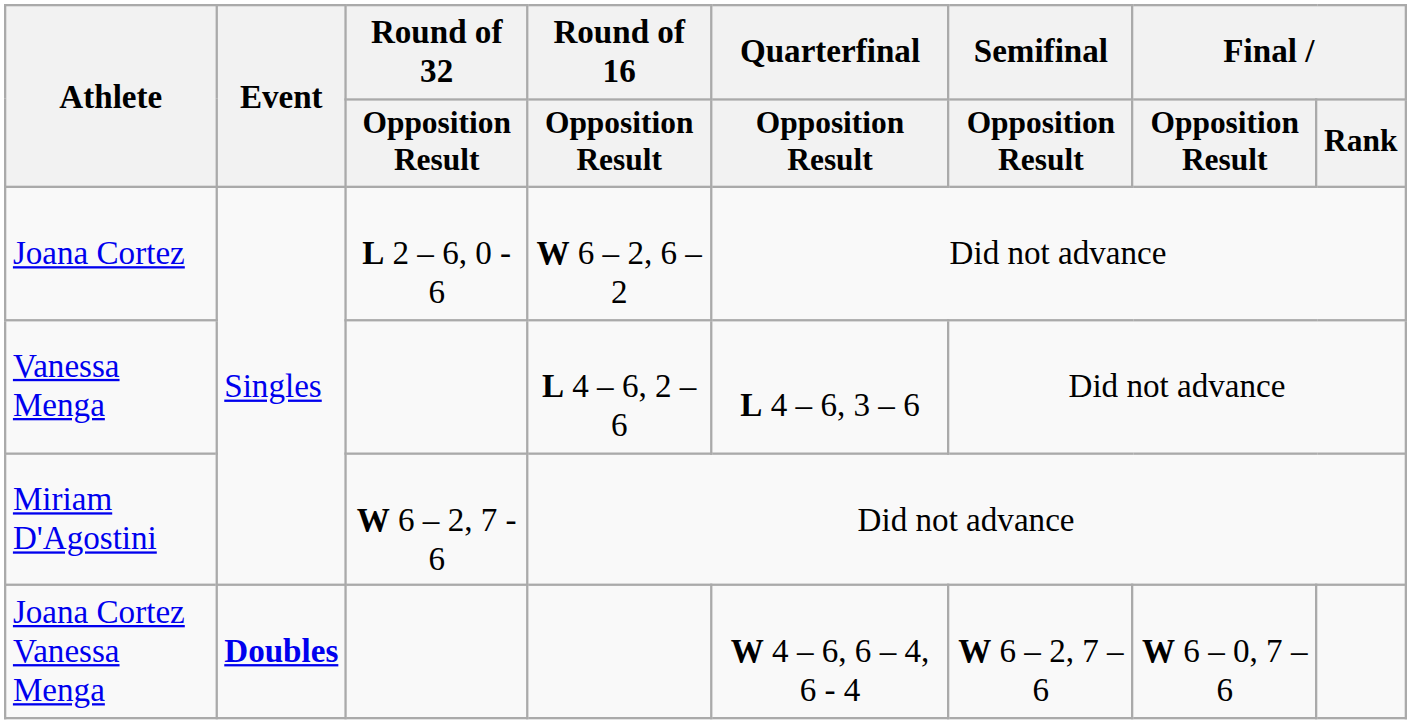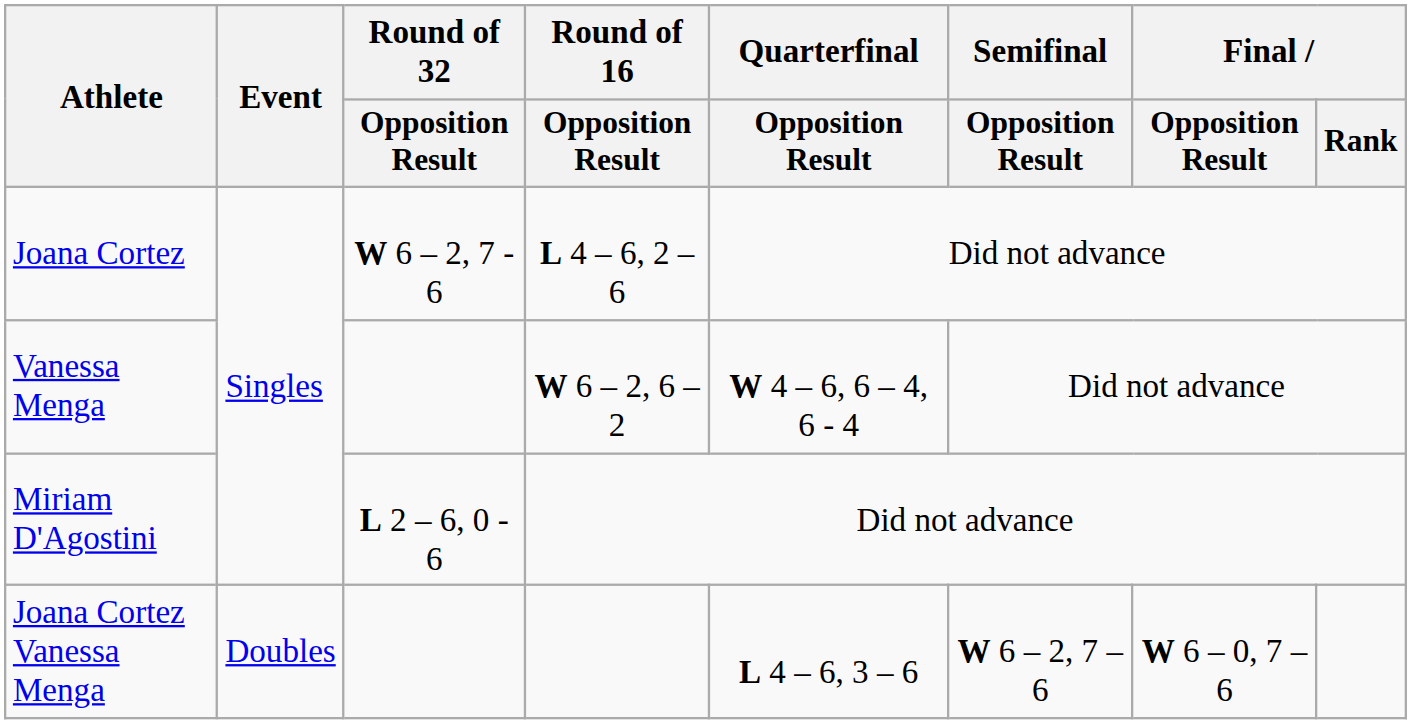Joana Cortez | Round of 32 / Opposition Result: L 2 – 6, 0 - 6 -> W 6 – 2, 7 - 6
Joana Cortez | Round of 16 / Opposition Result: W 6 – 2, 6 – 2 -> L 4 – 6, 2 – 6
Vanessa Menga | Round of 16 / Opposition Result: L 4 – 6, 2 – 6 -> W 6 – 2, 6 – 2
Vanessa Menga | Quarterfinal / Opposition Result: L 4 – 6, 3 – 6 -> W 4 – 6, 6 – 4, 6 - 4
Miriam D'Agostini | Round of 32 / Opposition Result: W 6 – 2, 7 - 6 -> L 2 – 6, 0 - 6
Joana Cortez Vanessa Menga | Event: bold -> normal
Joana Cortez Vanessa Menga | Quarterfinal / Opposition Result: W 4 – 6, 6 – 4, 6 - 4 -> L 4 – 6, 3 – 6
